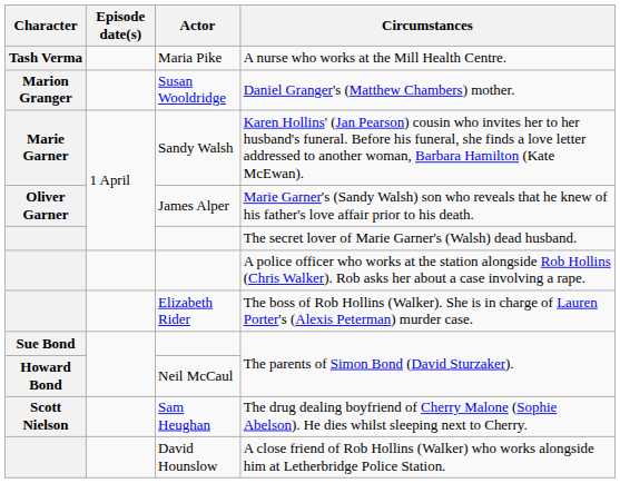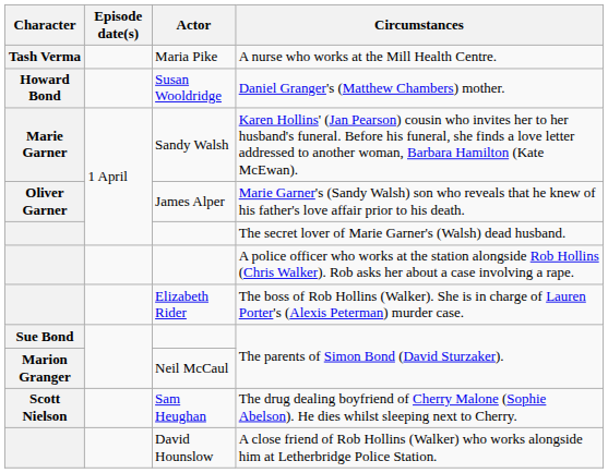Daniel Granger's (Matthew Chambers) mother. | Character: Marion Granger -> Howard Bond
Neil McCaul / The parents of Simon Bond (David Sturzaker). | Character: Howard Bond -> Marion Granger
